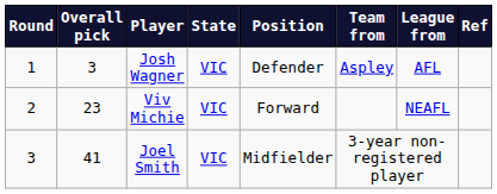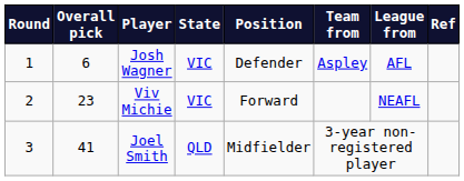Josh Wagner | Overall pick: 3 -> 6
Joel Smith | State: VIC -> QLD
